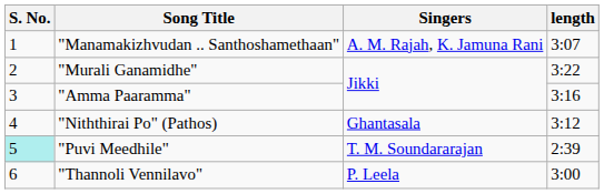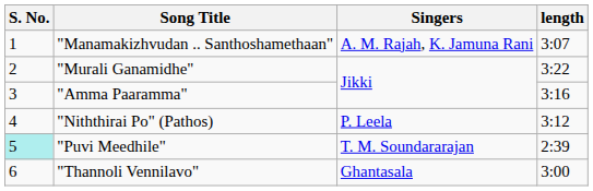"Niththirai Po" (Pathos) | Singers: Ghantasala -> P. Leela
"Thannoli Vennilavo" | Singers: P. Leela -> Ghantasala
